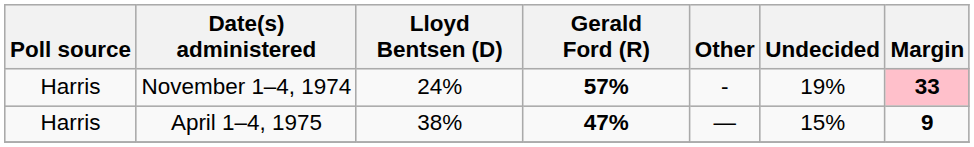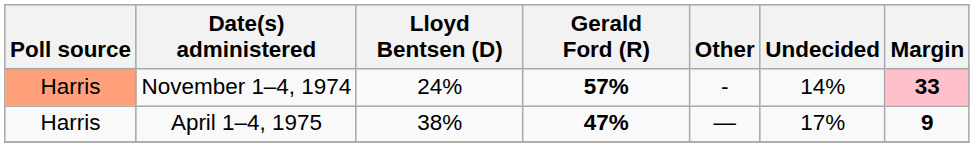November 1–4, 1974 | Poll source: no background -> lightsalmon background
November 1–4, 1974 | Undecided: 19% -> 14%
April 1–4, 1975 | Undecided: 15% -> 17%
